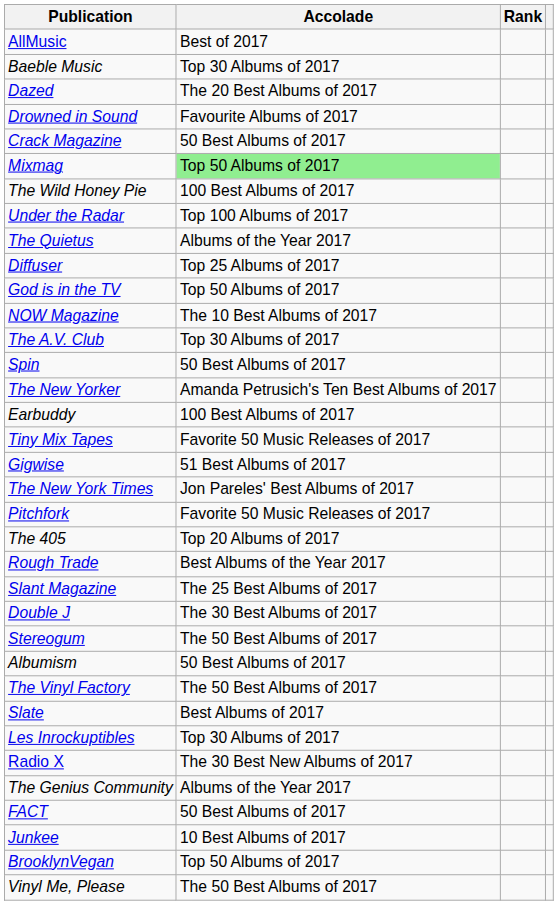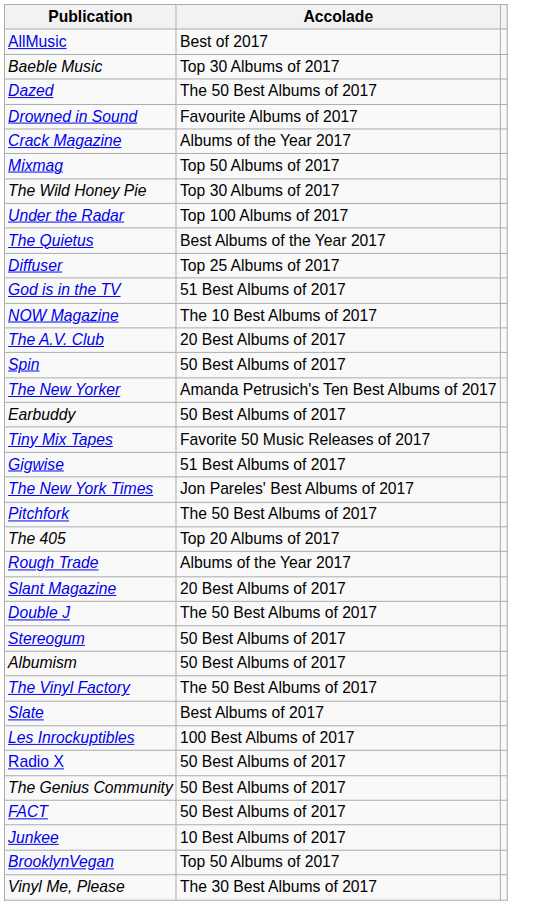- column: Rank
Dazed | Accolade: The 20 Best Albums of 2017 -> The 50 Best Albums of 2017
Crack Magazine | Accolade: 50 Best Albums of 2017 -> Albums of the Year 2017
Mixmag | Accolade: lightgreen background -> no background
The Wild Honey Pie | Accolade: 100 Best Albums of 2017 -> Top 30 Albums of 2017
The Quietus | Accolade: Albums of the Year 2017 -> Best Albums of the Year 2017
God is in the TV | Accolade: Top 50 Albums of 2017 -> 51 Best Albums of 2017
The A.V. Club | Accolade: Top 30 Albums of 2017 -> 20 Best Albums of 2017
Earbuddy | Accolade: 100 Best Albums of 2017 -> 50 Best Albums of 2017
Pitchfork | Accolade: Favorite 50 Music Releases of 2017 -> The 50 Best Albums of 2017
Rough Trade | Accolade: Best Albums of the Year 2017 -> Albums of the Year 2017
Slant Magazine | Accolade: The 25 Best Albums of 2017 -> 20 Best Albums of 2017
Double J | Accolade: The 30 Best Albums of 2017 -> The 50 Best Albums of 2017
Stereogum | Accolade: The 50 Best Albums of 2017 -> 50 Best Albums of 2017
Les Inrockuptibles | Accolade: Top 30 Albums of 2017 -> 100 Best Albums of 2017
Radio X | Accolade: The 30 Best New Albums of 2017 -> 50 Best Albums of 2017
The Genius Community | Accolade: Albums of the Year 2017 -> 50 Best Albums of 2017
Vinyl Me, Please | Accolade: The 50 Best Albums of 2017 -> The 30 Best Albums of 2017
